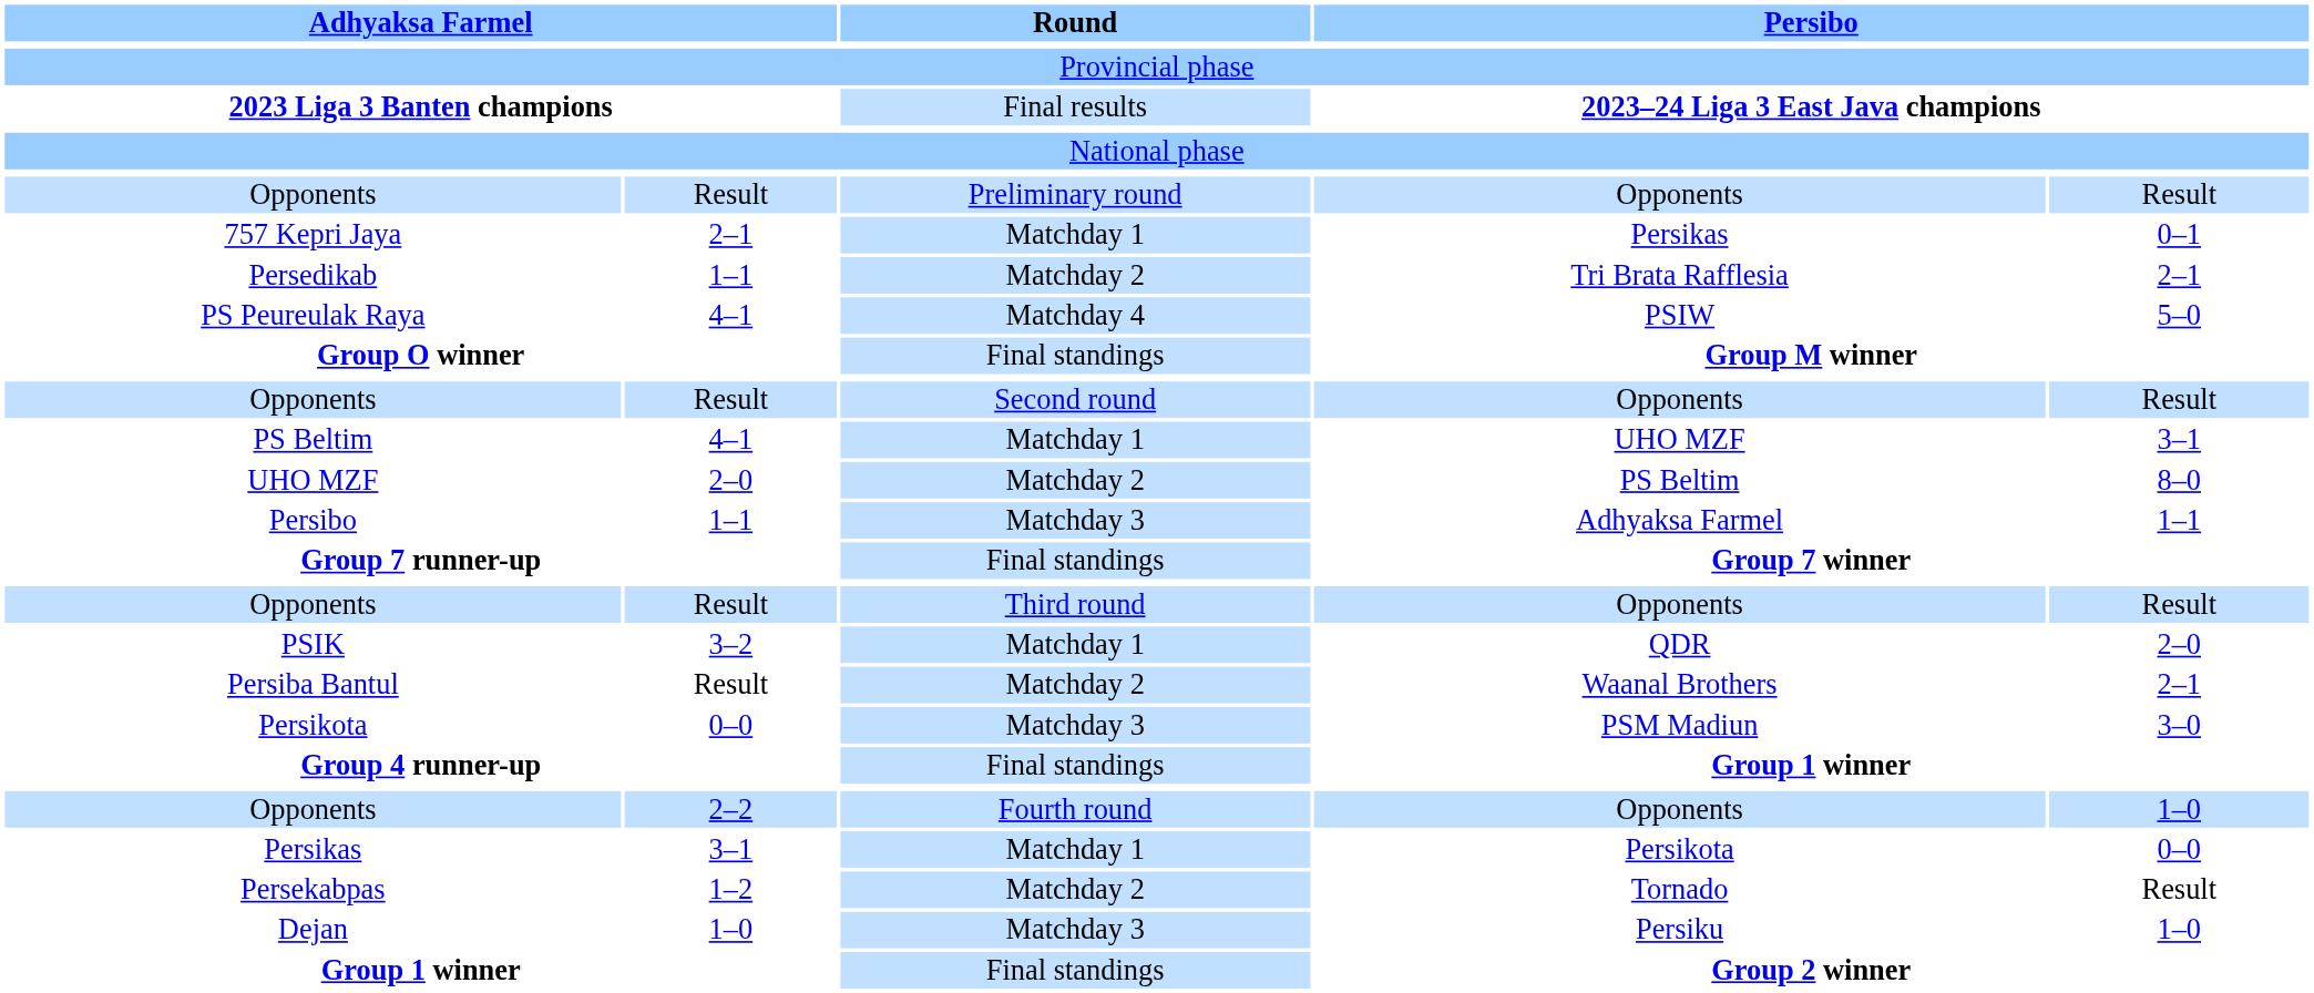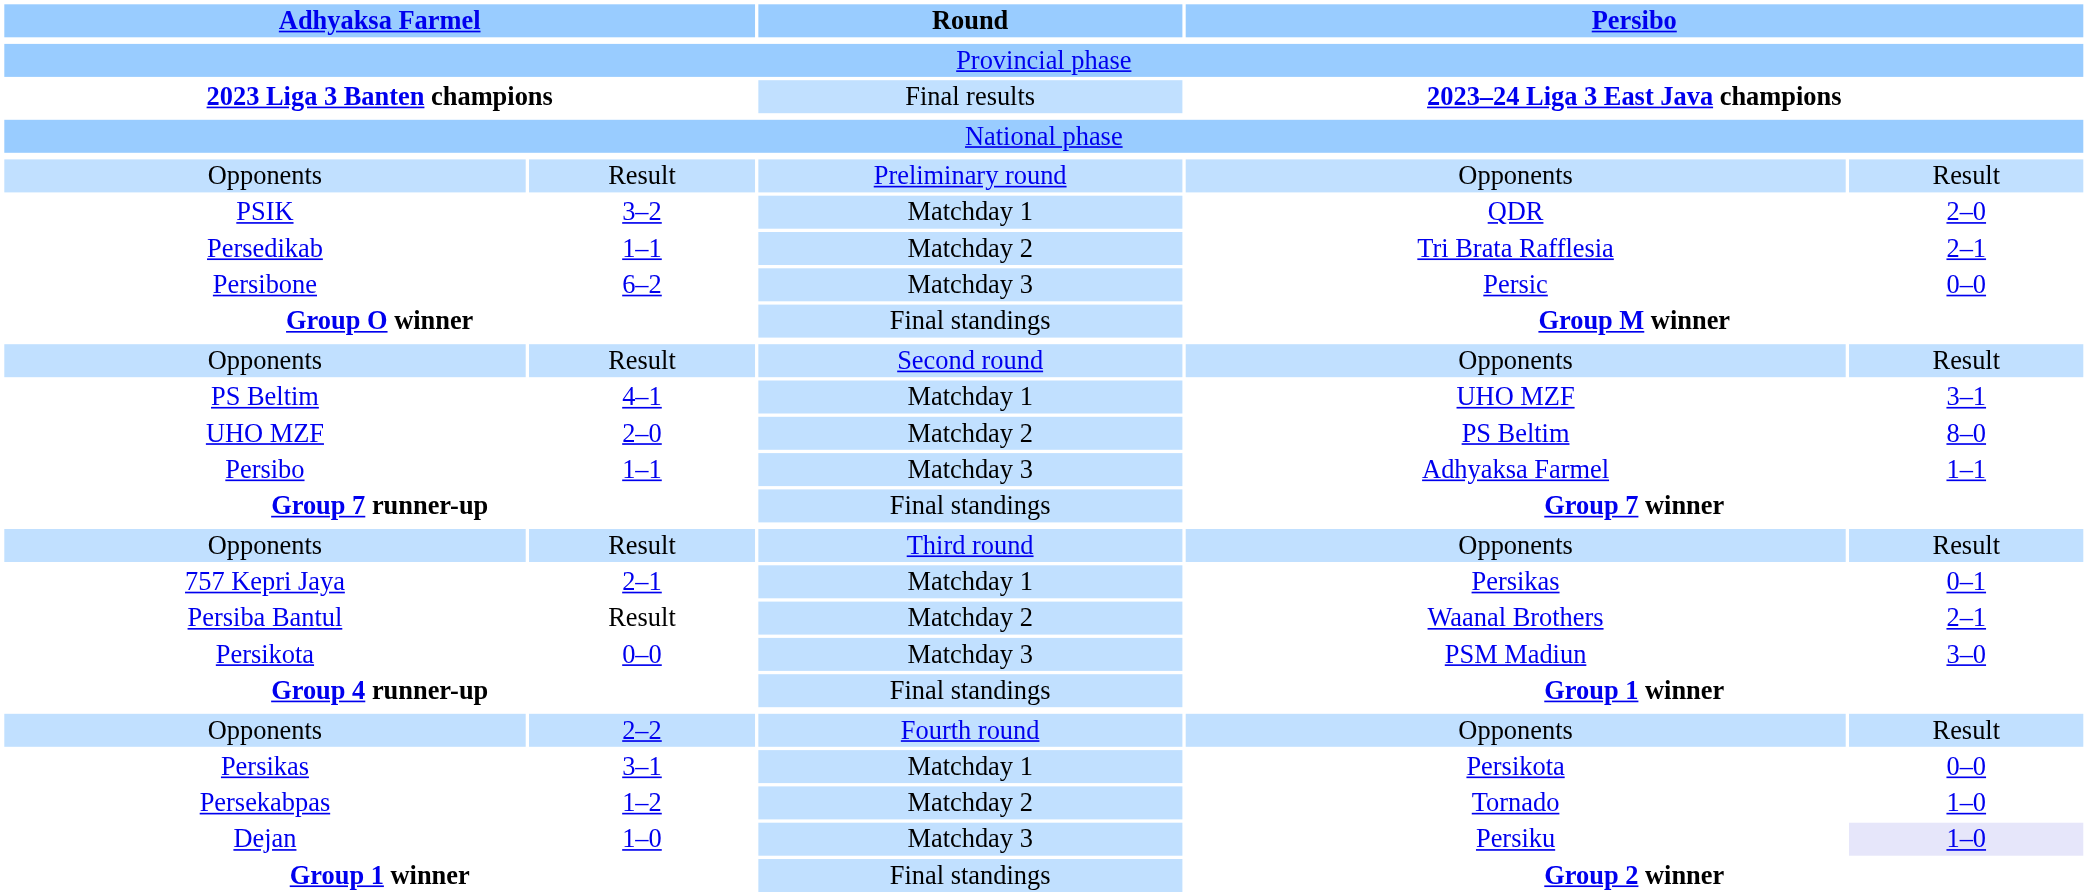rows swapped: PSIK <-> 757 Kepri Jaya
+ row: Persibone | 6–2 | Matchday 3 | Persic | 0–0
- row: PS Peureulak Raya | 4–1 | Matchday 4 | PSIW | 5–0
Opponents / Fourth round | column 5: 1–0 -> Result
Persekabpas | column 5: Result -> 1–0
Dejan | column 5: no background -> lavender background
